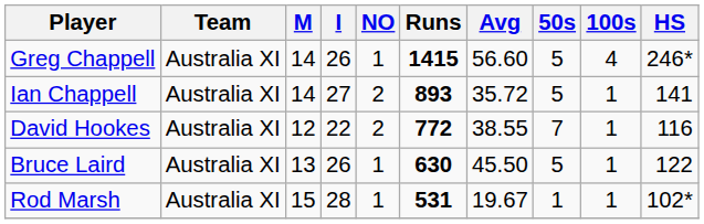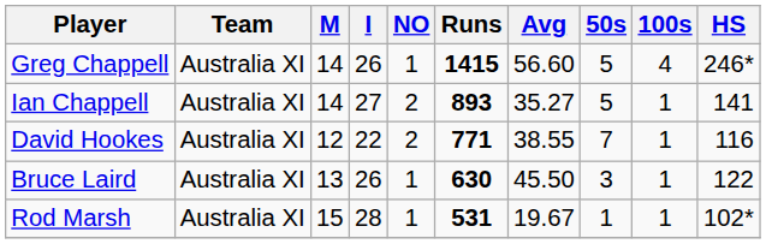Ian Chappell | Avg: 35.72 -> 35.27
David Hookes | Runs: 772 -> 771
Bruce Laird | 50s: 5 -> 3
